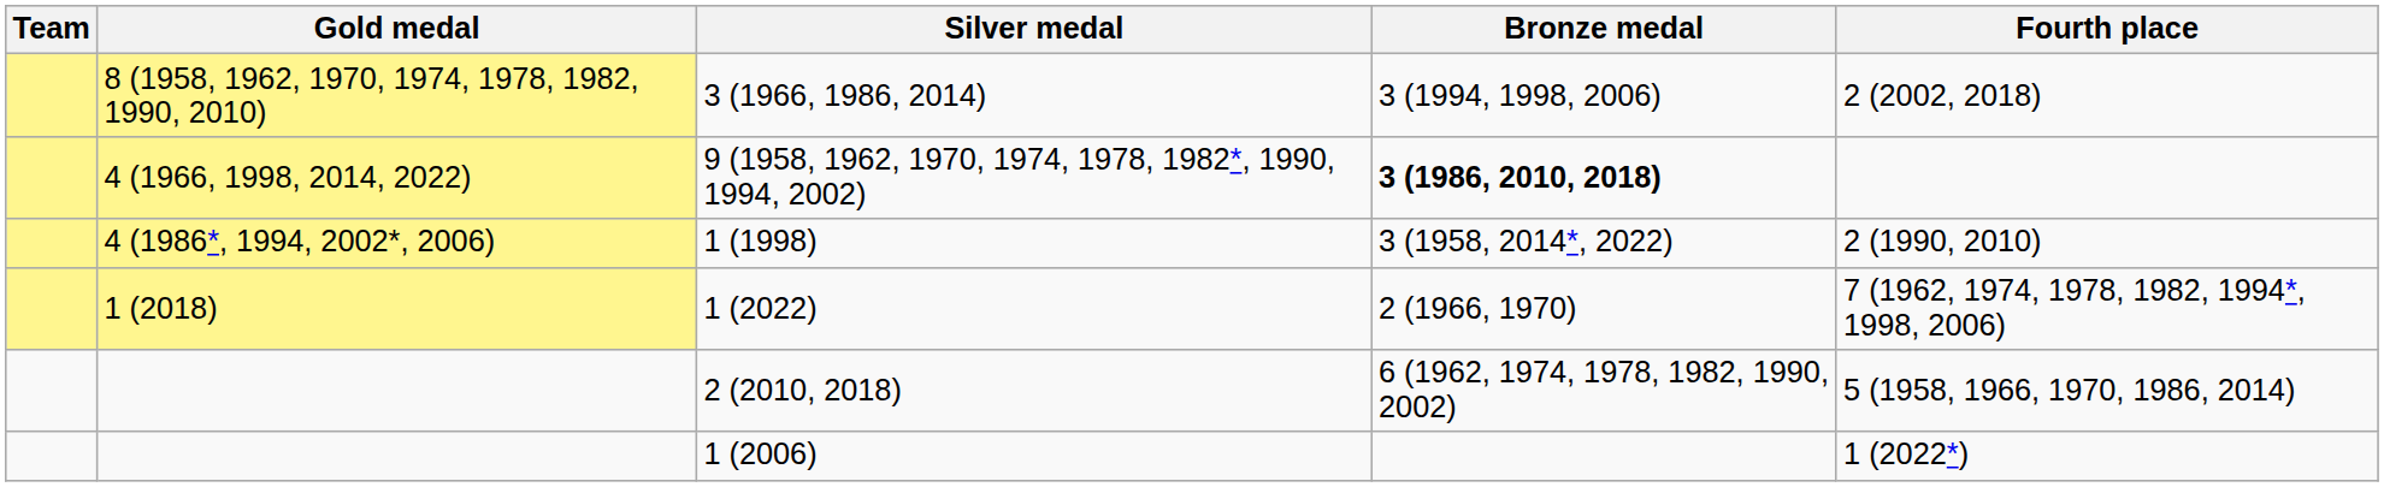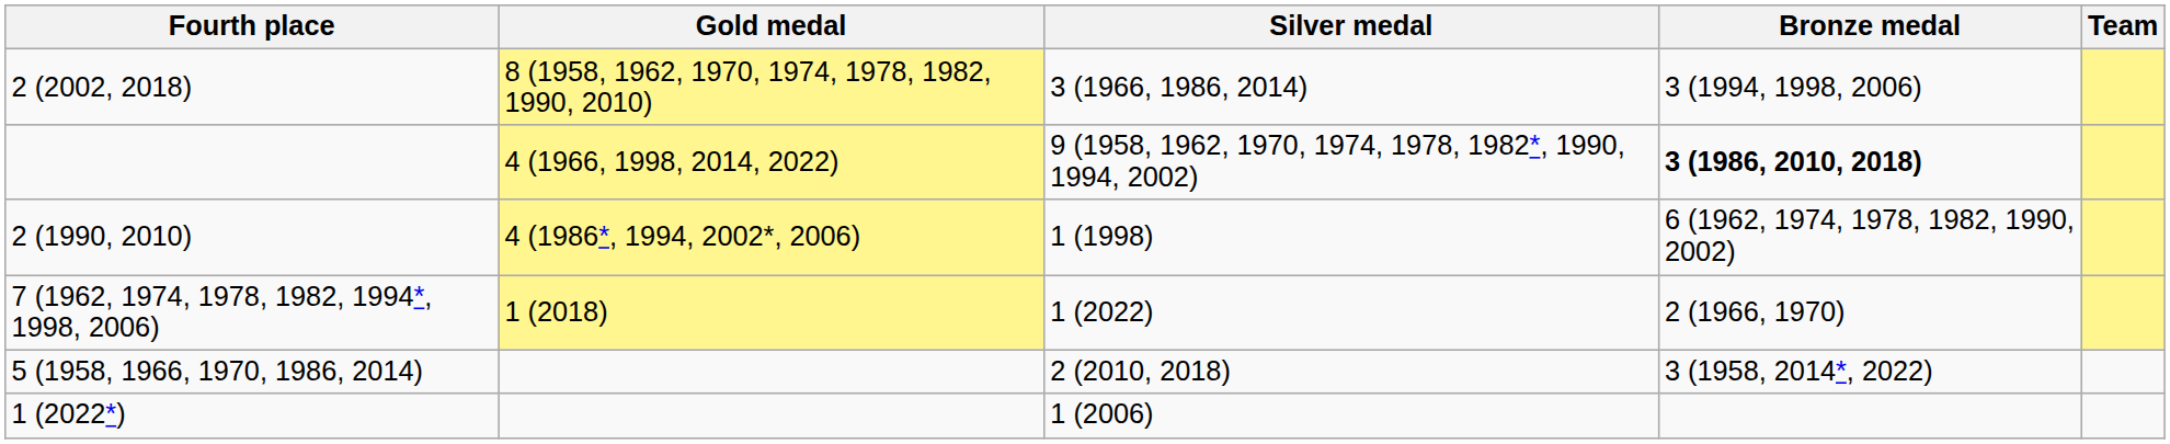columns swapped: Team <-> Fourth place
1 (1998) | Bronze medal: 3 (1958, 2014*, 2022) -> 6 (1962, 1974, 1978, 1982, 1990, 2002)
2 (2010, 2018) | Bronze medal: 6 (1962, 1974, 1978, 1982, 1990, 2002) -> 3 (1958, 2014*, 2022)
